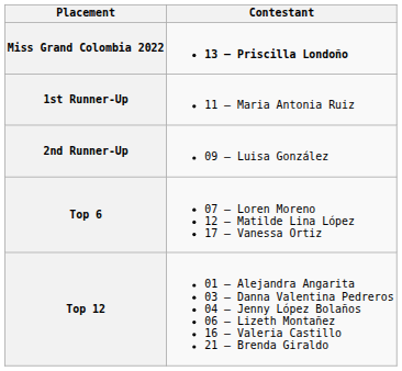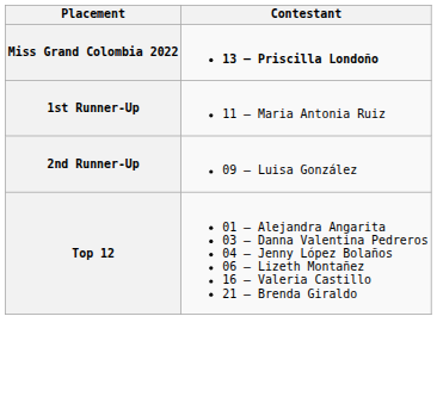- row: Top 6 | 07 – Loren Moreno 12 – Matilde Lina López 17 – Vanessa Ortiz
